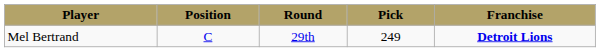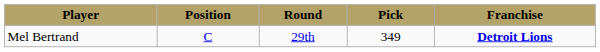Mel Bertrand | Pick: 249 -> 349
